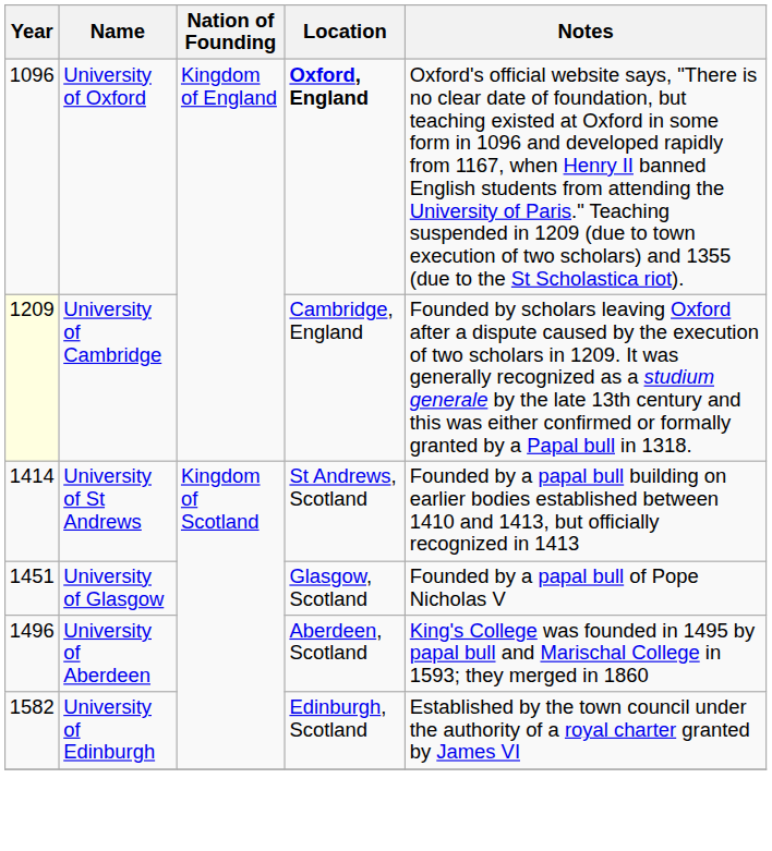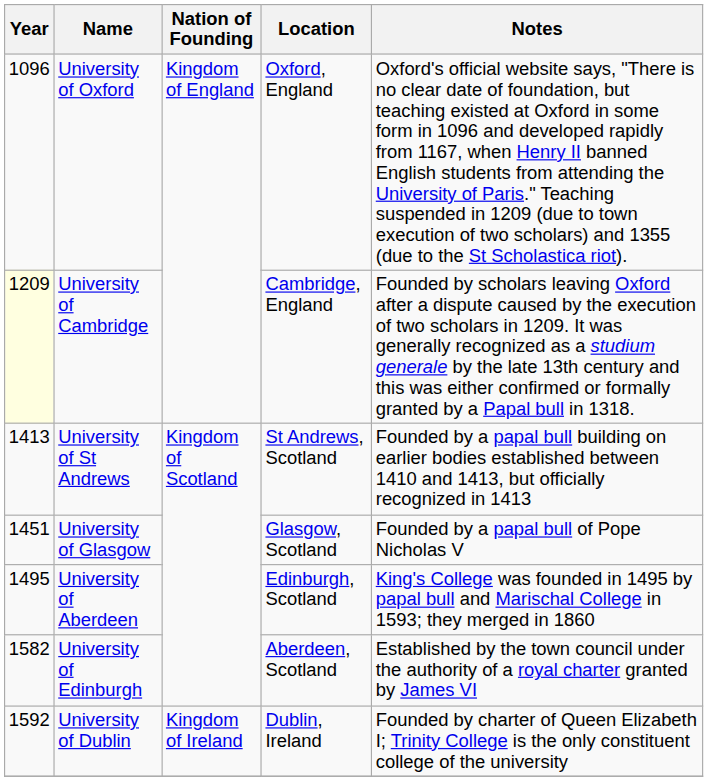University of Oxford | Location: bold -> normal
University of St Andrews | Year: 1414 -> 1413
University of Aberdeen | Year: 1496 -> 1495
University of Aberdeen | Location: Aberdeen, Scotland -> Edinburgh, Scotland
University of Edinburgh | Location: Edinburgh, Scotland -> Aberdeen, Scotland
+ row: 1592 | University of Dublin | Kingdom of Ireland | Dublin, Ireland | Founded by charter of Queen Elizabeth I; Trinity College is the only constituent college of the university
